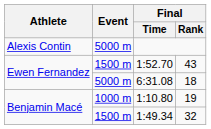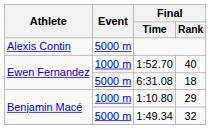1:52.70 | Event: 1500 m -> 1000 m
1:52.70 | Final / Rank: 43 -> 40
1:10.80 | Final / Rank: 19 -> 29
1:49.34 | Event: 1500 m -> 5000 m
